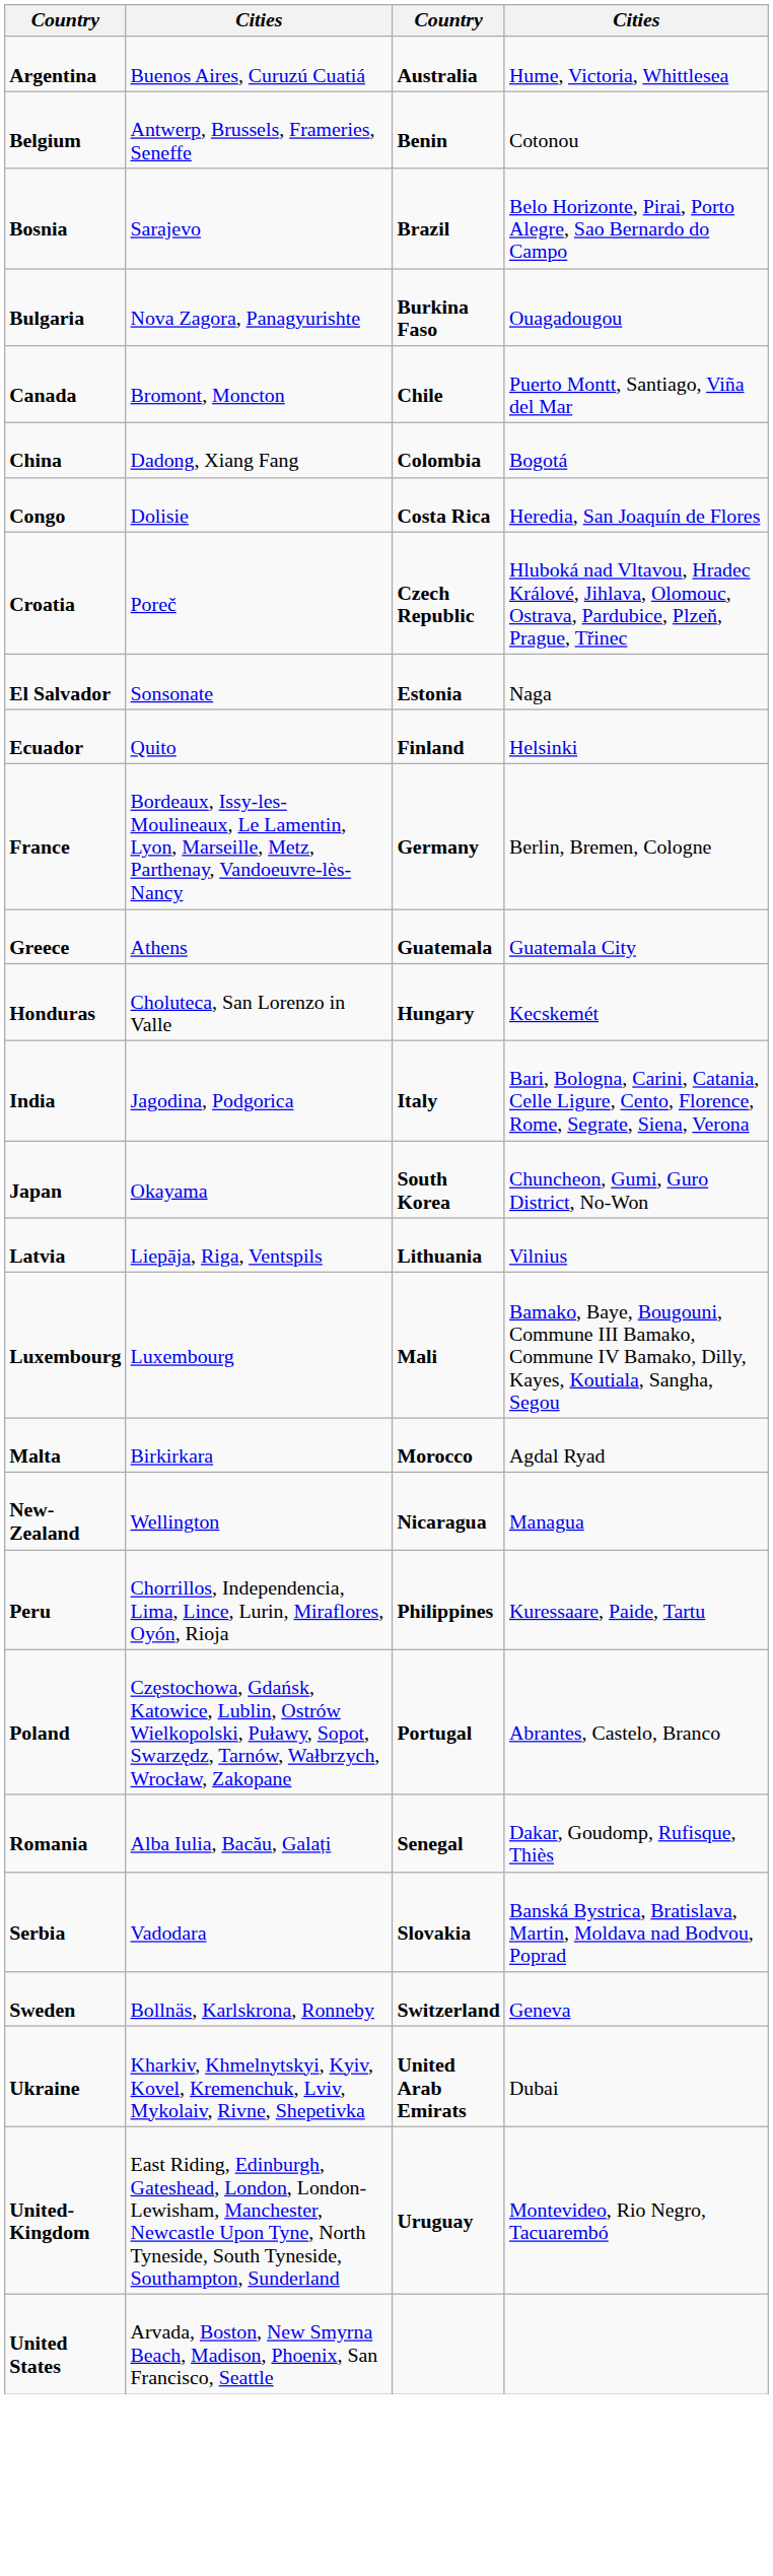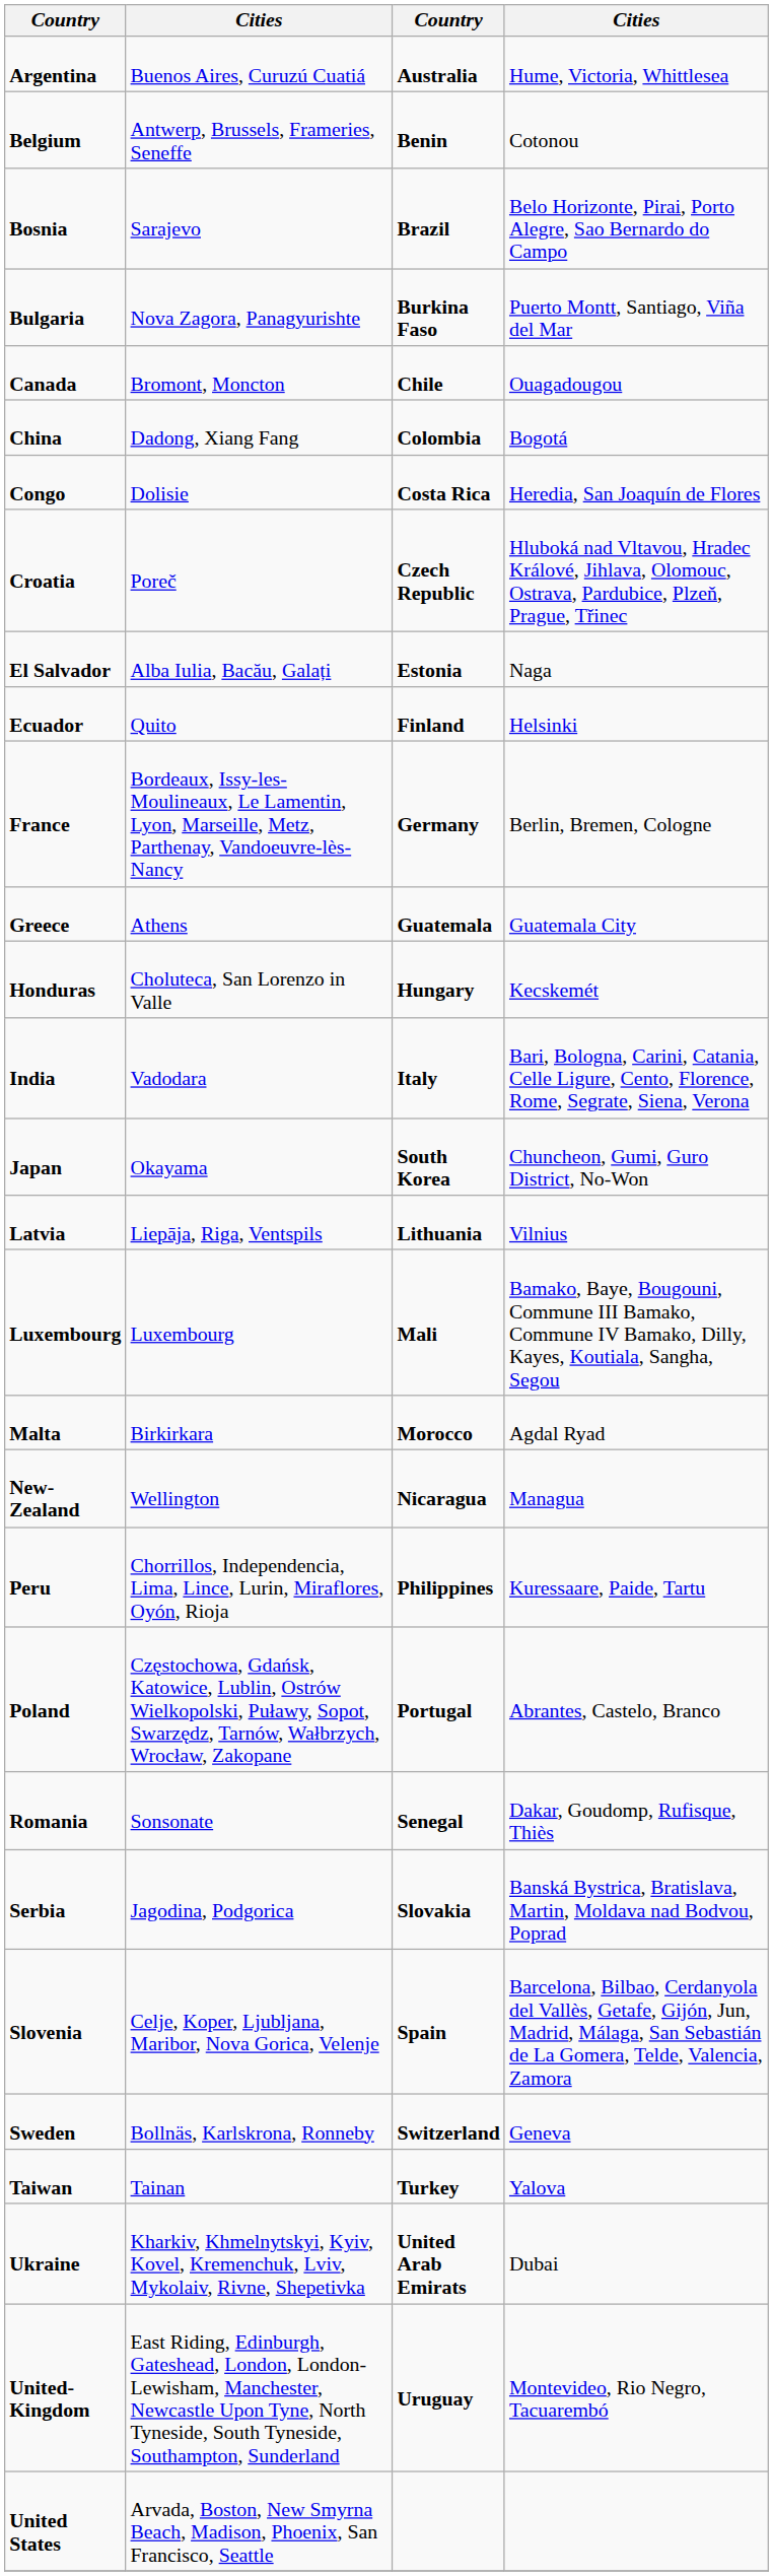Bulgaria | column 4: Ouagadougou -> Puerto Montt, Santiago, Viña del Mar
Canada | column 4: Puerto Montt, Santiago, Viña del Mar -> Ouagadougou
El Salvador | column 2: Sonsonate -> Alba Iulia, Bacău, Galați
India | column 2: Jagodina, Podgorica -> Vadodara
Romania | column 2: Alba Iulia, Bacău, Galați -> Sonsonate
Serbia | column 2: Vadodara -> Jagodina, Podgorica
+ row: Slovenia | Celje, Koper, Ljubljana, Maribor, Nova Gorica, Velenje | Spain | Barcelona, Bilbao, Cerdanyola del Vallès, Getafe, Gijón, Jun, Madrid, Málaga, San Sebastián de La Gomera, Telde, Valencia, Zamora
+ row: Taiwan | Tainan | Turkey | Yalova
